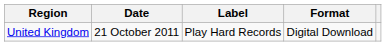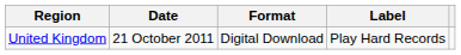columns swapped: Format <-> Label
